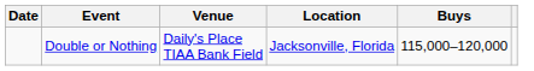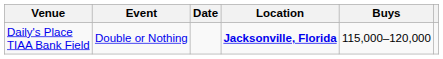columns swapped: Date <-> Venue
Double or Nothing | Location: normal -> bold
